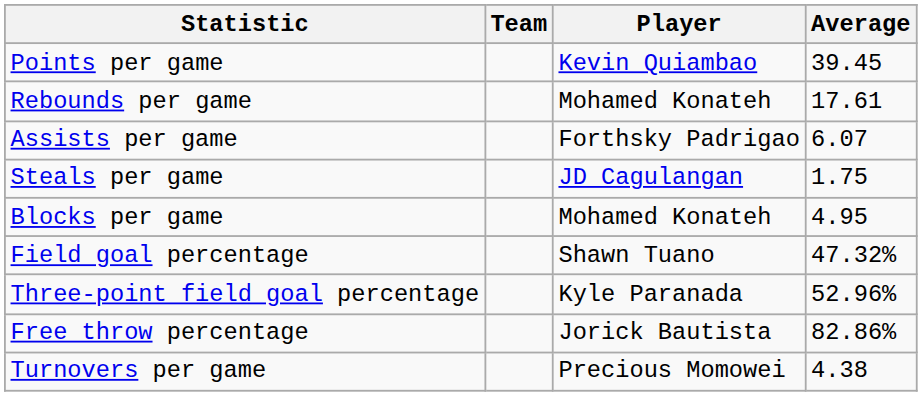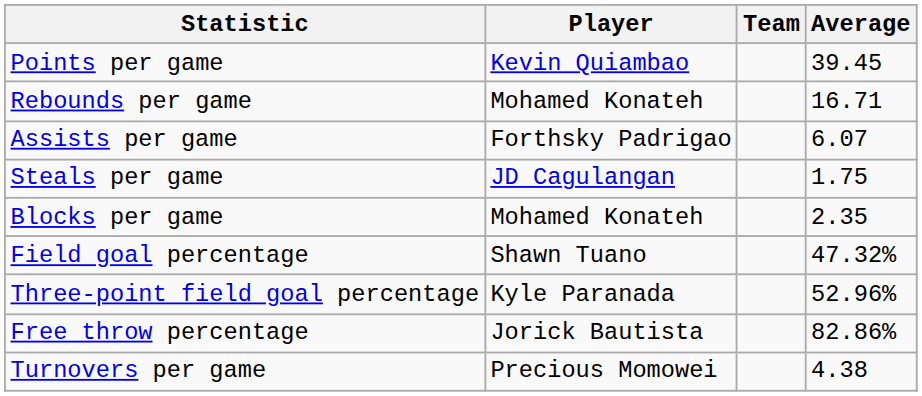columns swapped: Player <-> Team
Rebounds per game | Average: 17.61 -> 16.71
Blocks per game | Average: 4.95 -> 2.35
